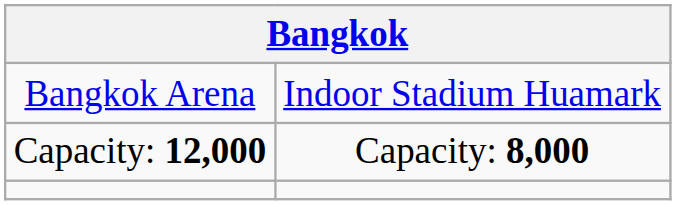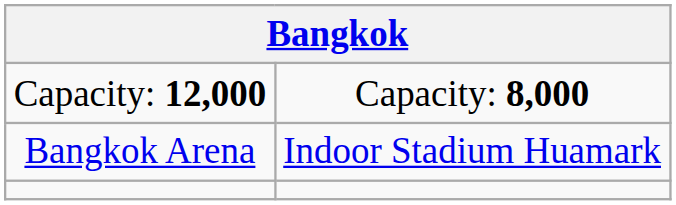rows swapped: Bangkok Arena <-> Capacity: 12,000
